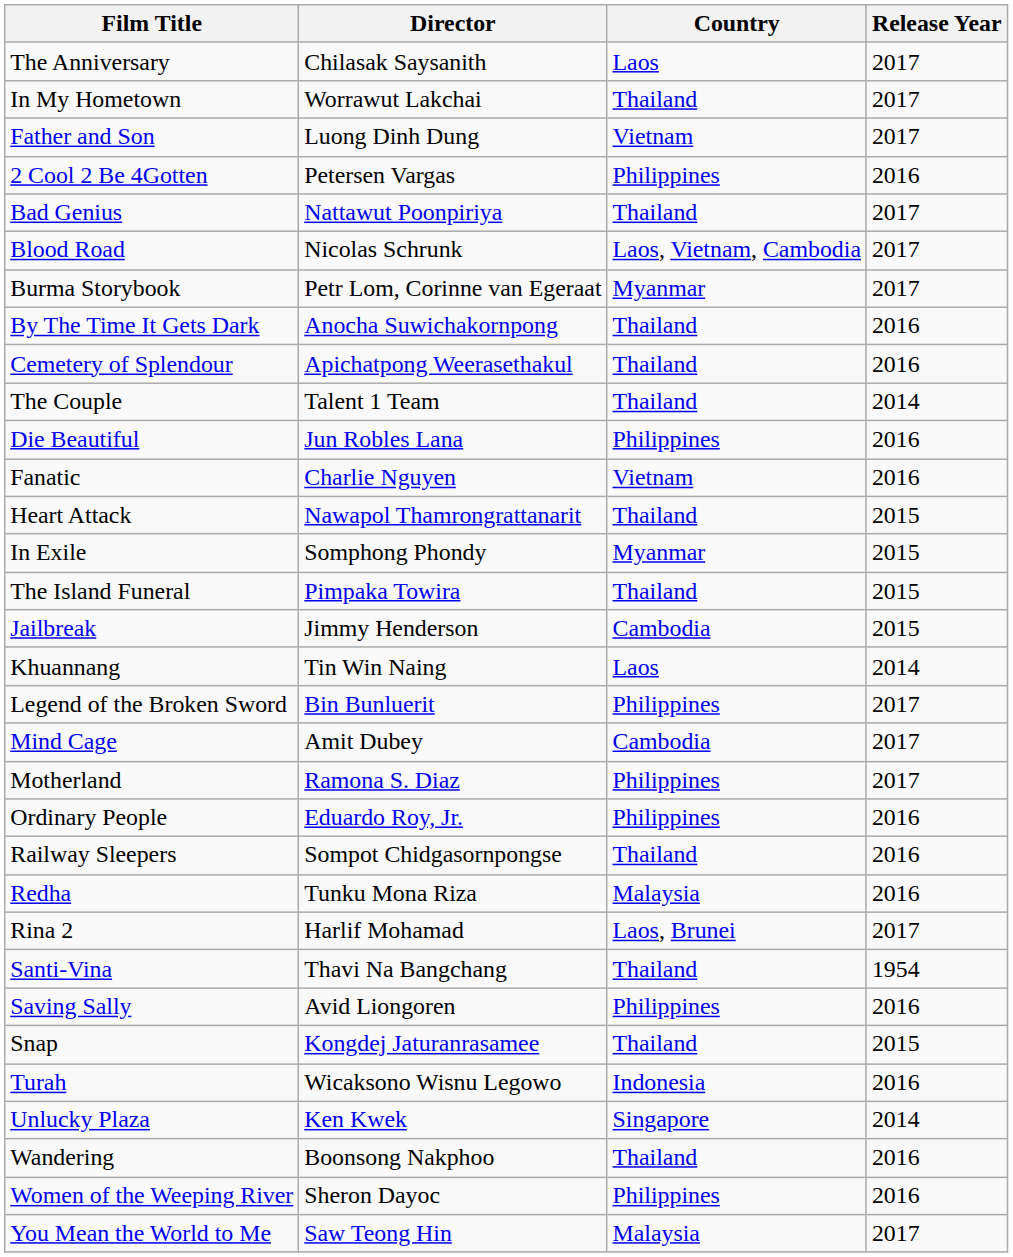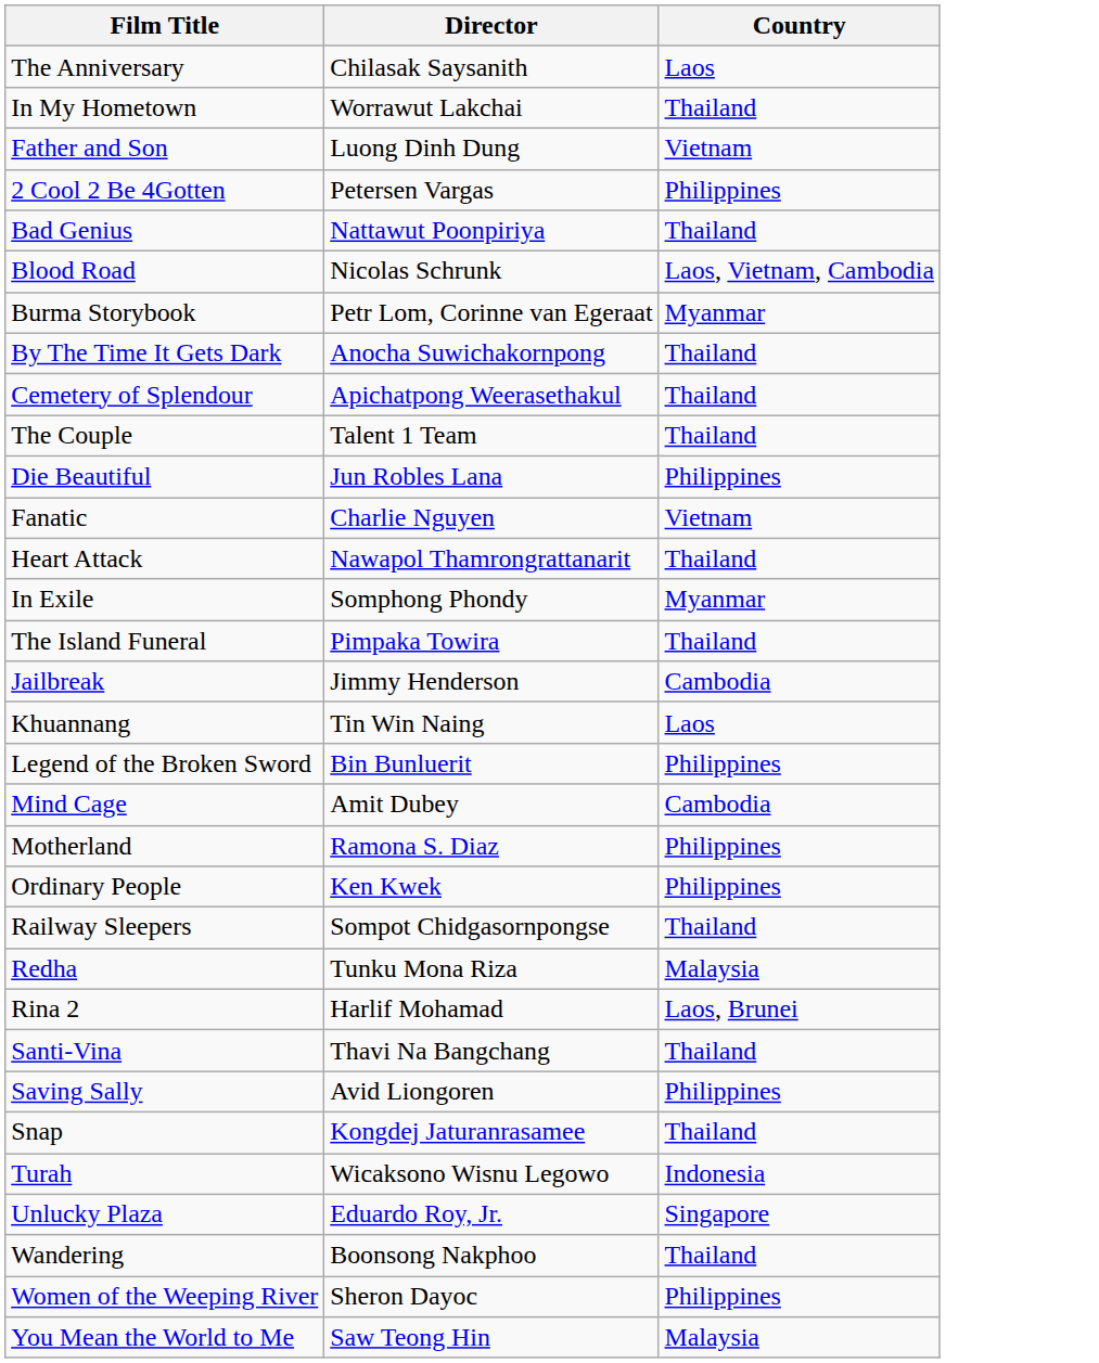- column: Release Year | 2017 | 2017 | 2017 | 2016 | 2017 | 2017 | 2017 | 2016 | 2016 | 2014 | 2016 | 2016 | 2015 | 2015 | 2015 | 2015 | 2014 | 2017 | 2017 | 2017 | 2016 | 2016 | 2016 | 2017 | 1954 | 2016 | 2015 | 2016 | 2014 | 2016 | 2016 | 2017
Ordinary People | Director: Eduardo Roy, Jr. -> Ken Kwek
Unlucky Plaza | Director: Ken Kwek -> Eduardo Roy, Jr.
